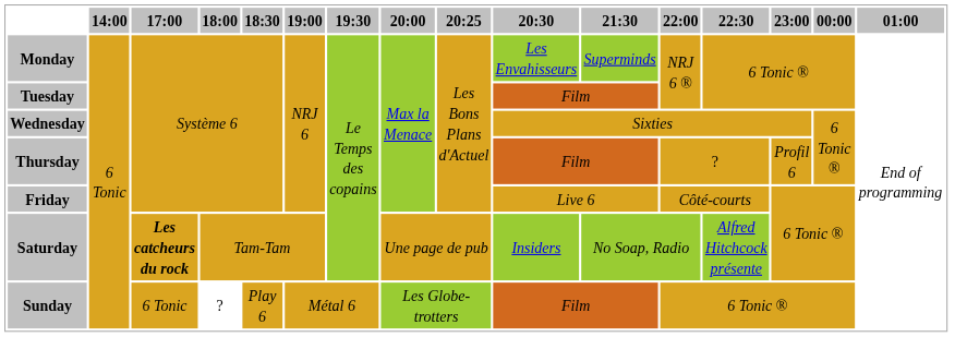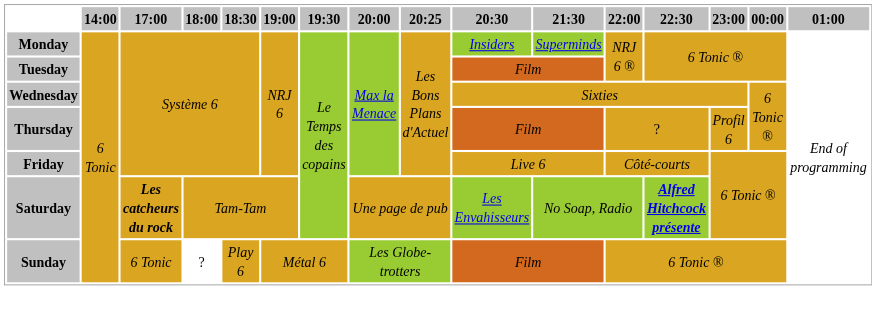Monday | 20:30: Les Envahisseurs -> Insiders
Saturday | 20:30: Insiders -> Les Envahisseurs
Saturday | 22:30: normal -> bold
